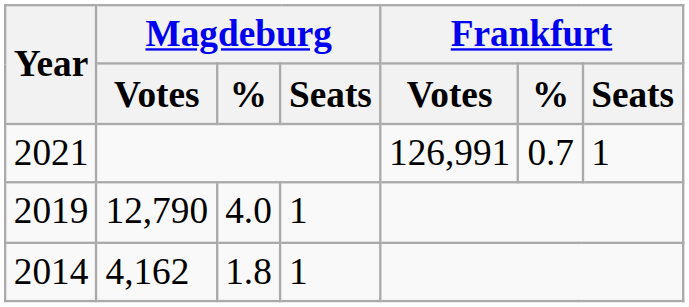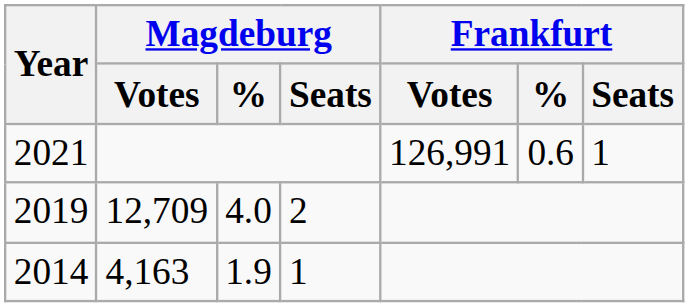2021 | Frankfurt / %: 0.7 -> 0.6
2019 | Magdeburg / Votes: 12,790 -> 12,709
2019 | Magdeburg / Seats: 1 -> 2
2014 | Magdeburg / Votes: 4,162 -> 4,163
2014 | Magdeburg / %: 1.8 -> 1.9
